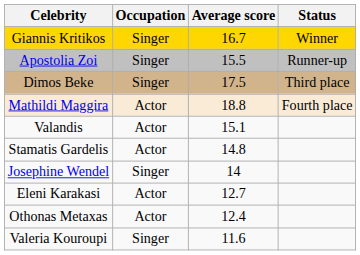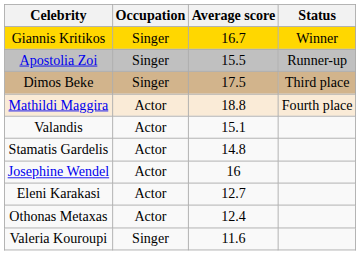Josephine Wendel | Occupation: Singer -> Actor
Josephine Wendel | Average score: 14 -> 16
